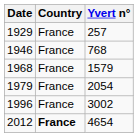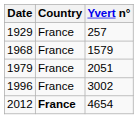- row: 1946 | France | 768
1979 | Yvert n°: 2054 -> 2051
